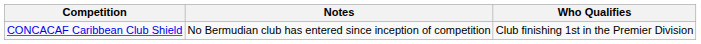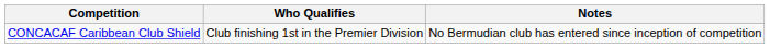columns swapped: Who Qualifies <-> Notes
